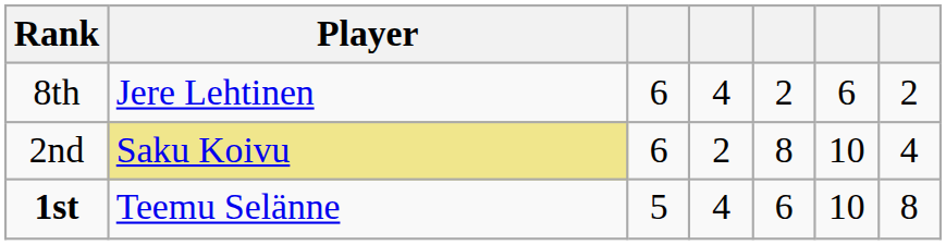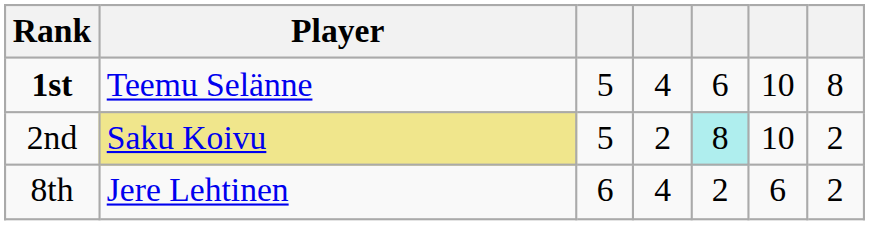rows swapped: 1st <-> 8th
2nd | column 3: 6 -> 5
2nd | column 5: no background -> paleturquoise background
2nd | column 7: 4 -> 2
